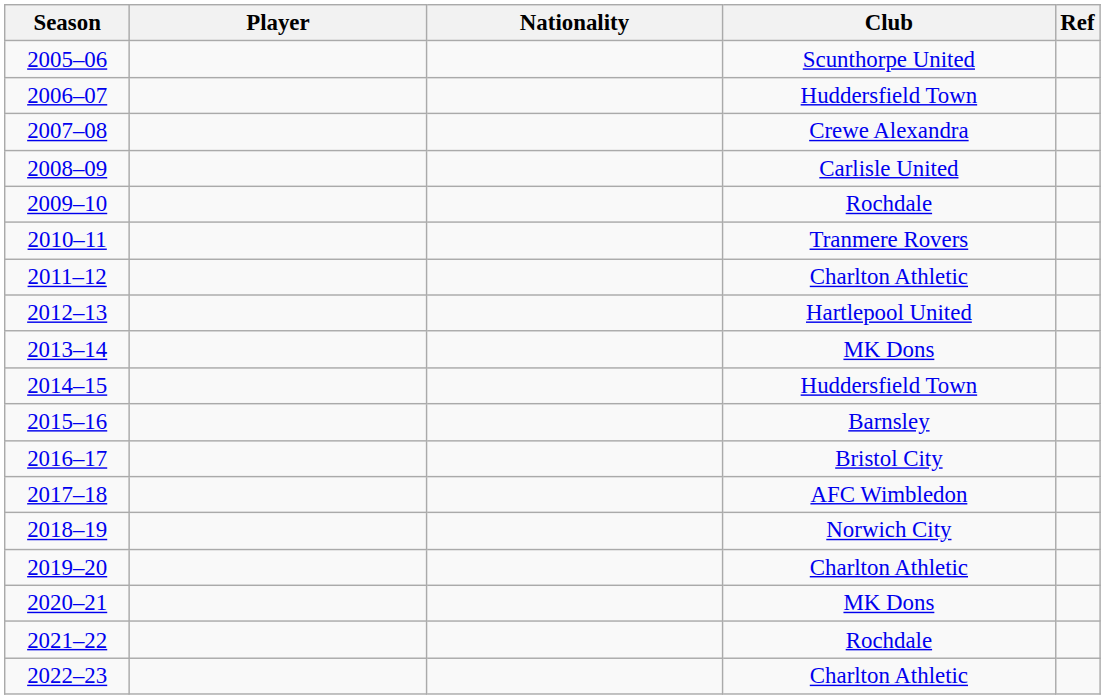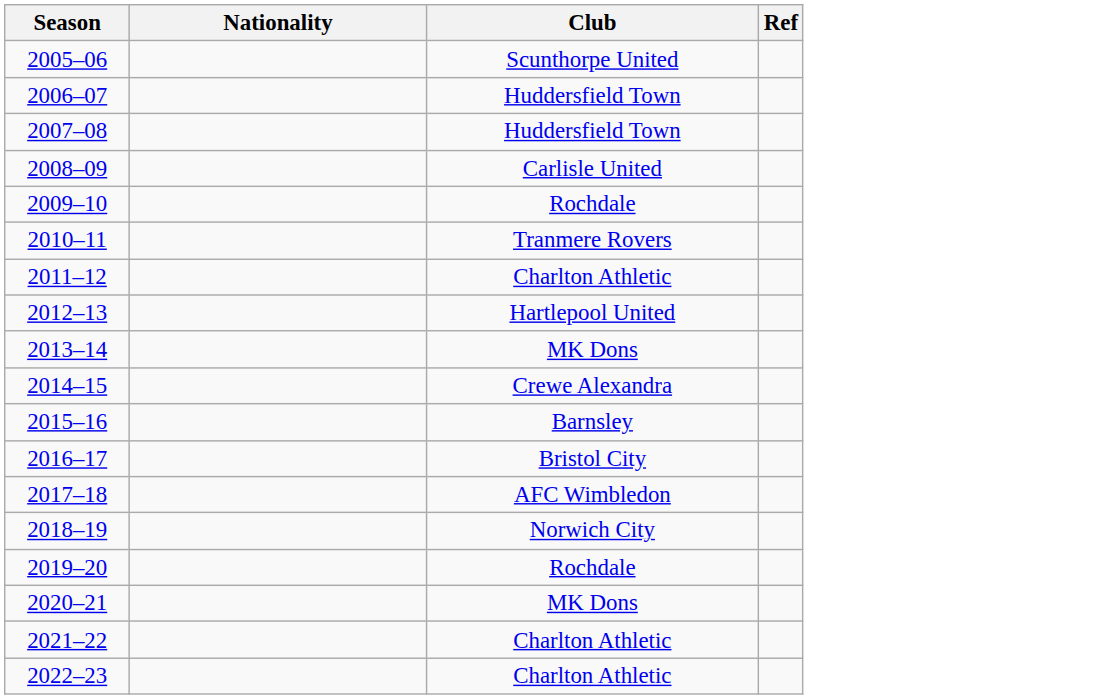- column: Player
2007–08 | Club: Crewe Alexandra -> Huddersfield Town
2014–15 | Club: Huddersfield Town -> Crewe Alexandra
2019–20 | Club: Charlton Athletic -> Rochdale
2021–22 | Club: Rochdale -> Charlton Athletic
